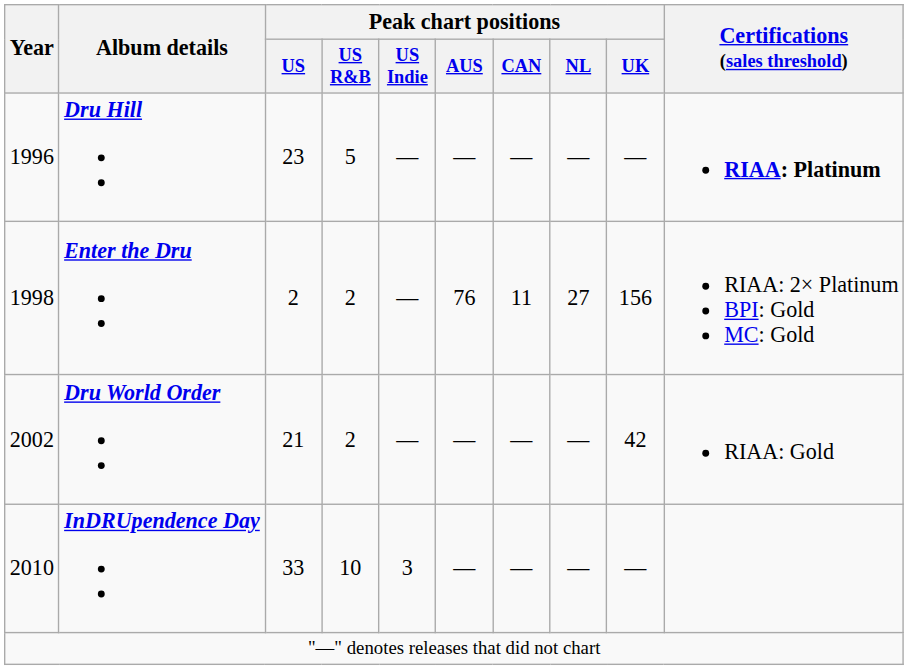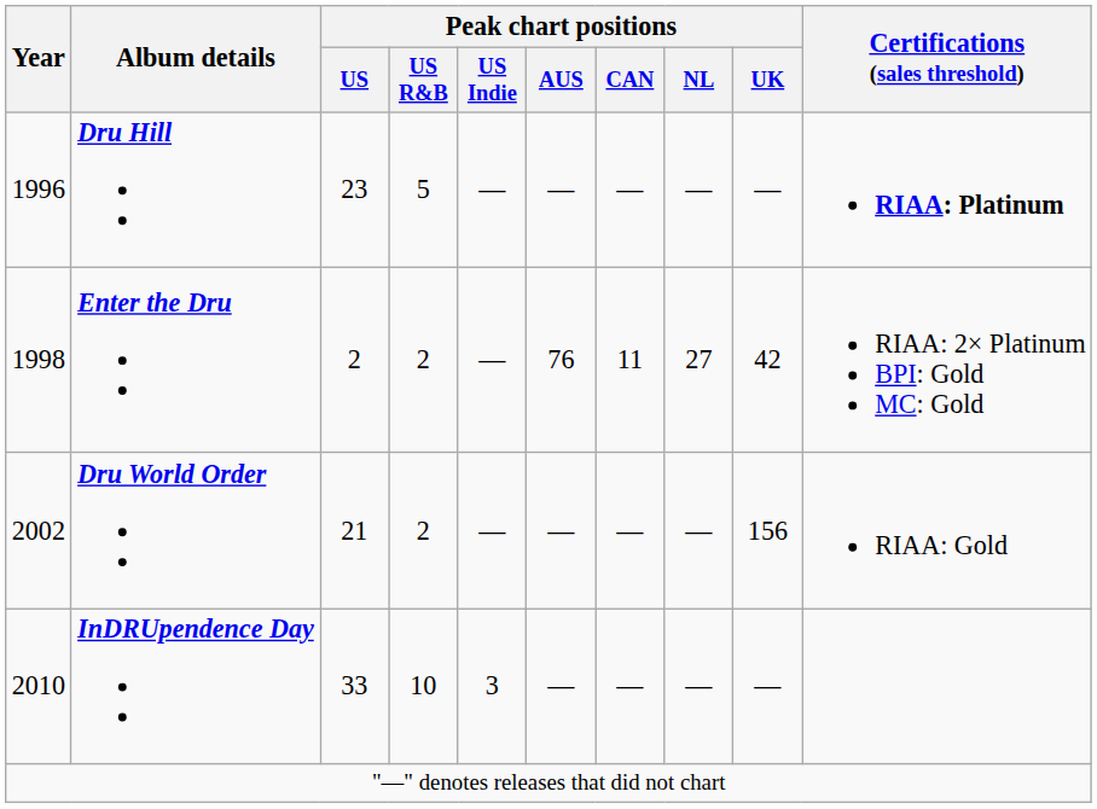Enter the Dru | Peak chart positions / UK: 156 -> 42
Dru World Order | Peak chart positions / UK: 42 -> 156
